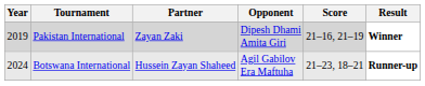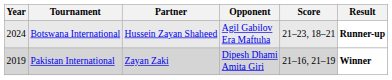rows swapped: Pakistan International <-> Botswana International
